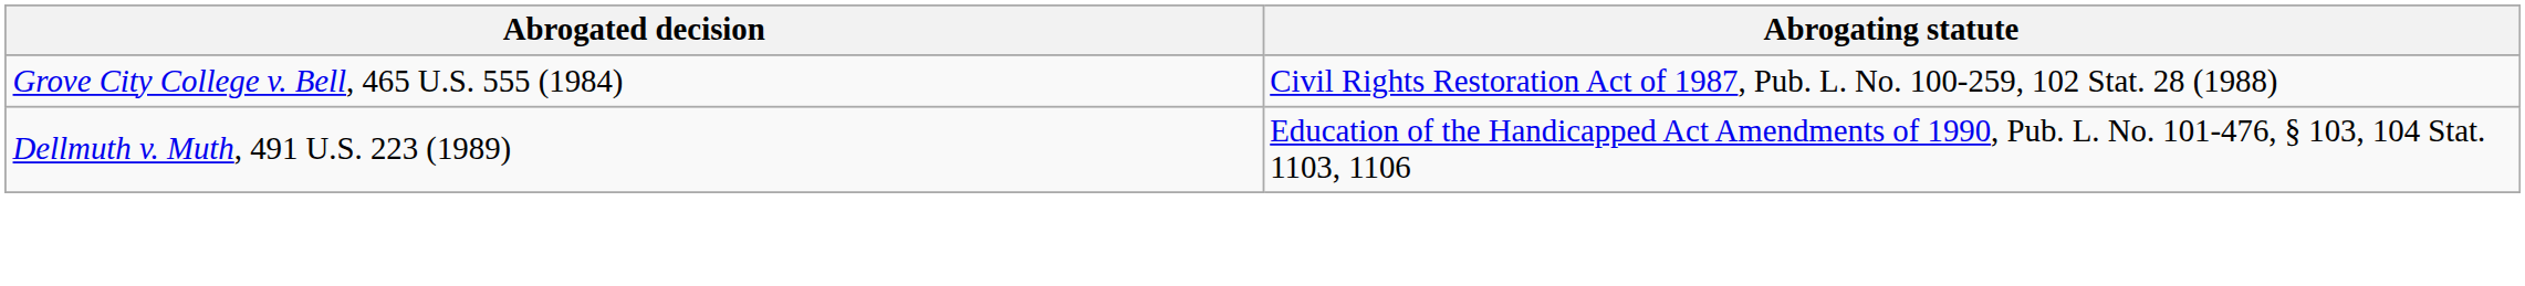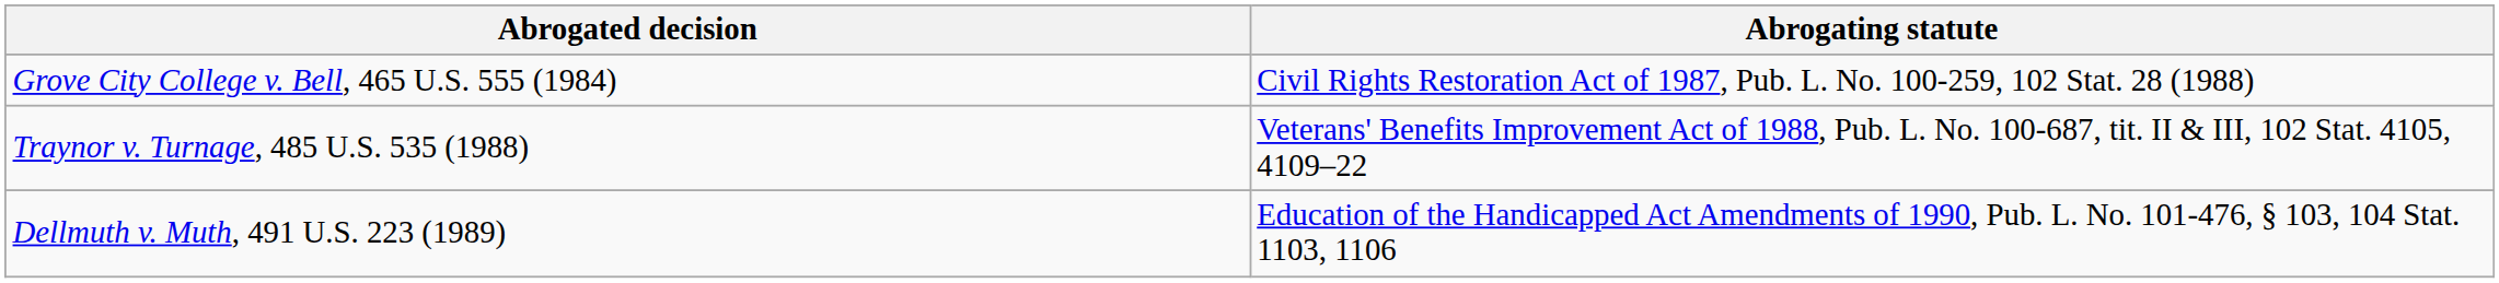+ row: Traynor v. Turnage, 485 U.S. 535 (1988) | Veterans' Benefits Improvement Act of 1988, Pub. L. No. 100-687, tit. II & III, 102 Stat. 4105, 4109–22
